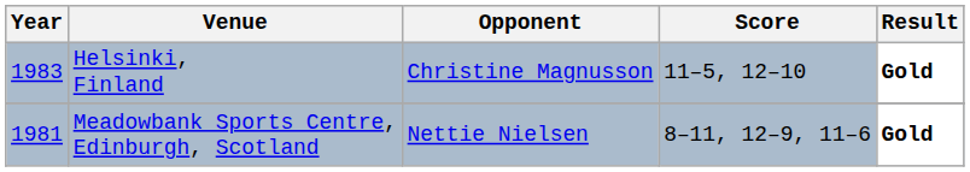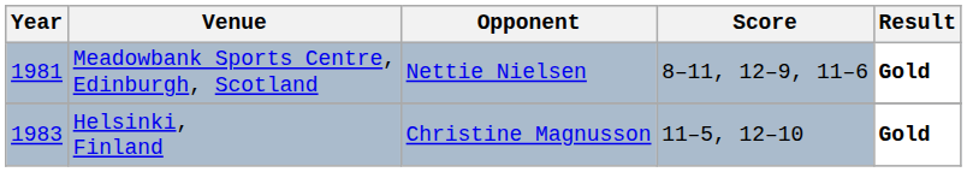rows swapped: Meadowbank Sports Centre, Edinburgh, Scotland <-> Helsinki, Finland
